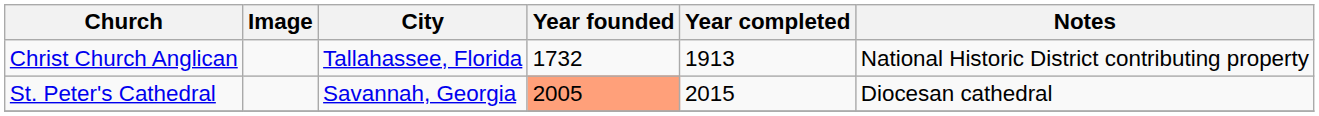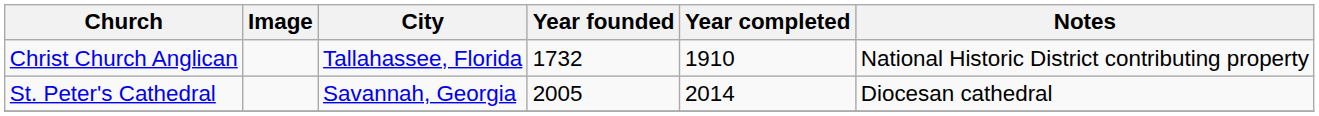Christ Church Anglican | Year completed: 1913 -> 1910
St. Peter's Cathedral | Year founded: lightsalmon background -> no background
St. Peter's Cathedral | Year completed: 2015 -> 2014
